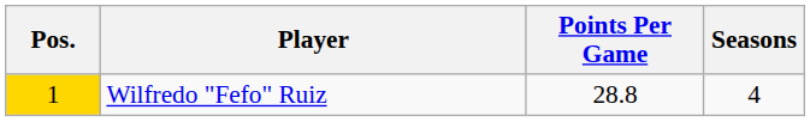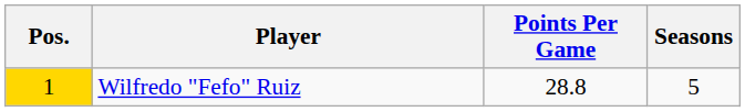Wilfredo "Fefo" Ruiz | Seasons: 4 -> 5
